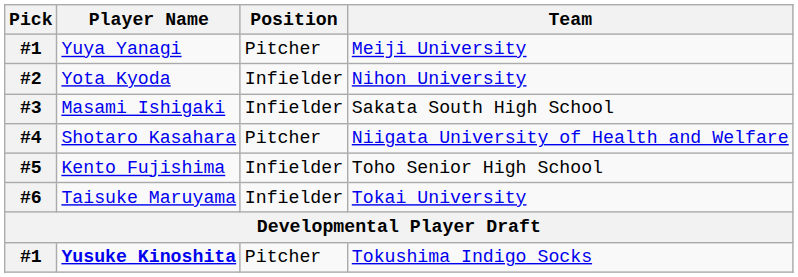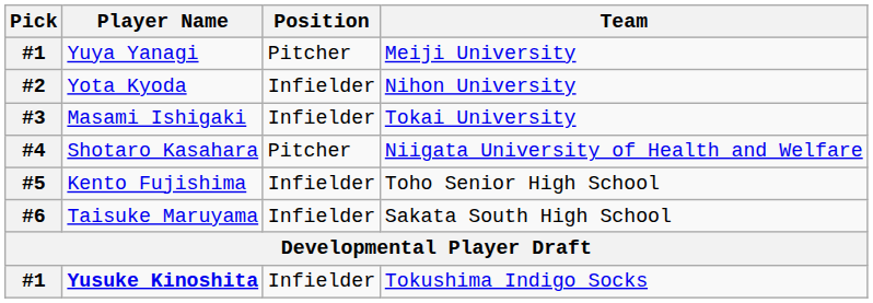Masami Ishigaki | Team: Sakata South High School -> Tokai University
Taisuke Maruyama | Team: Tokai University -> Sakata South High School
Yusuke Kinoshita | Position: Pitcher -> Infielder
